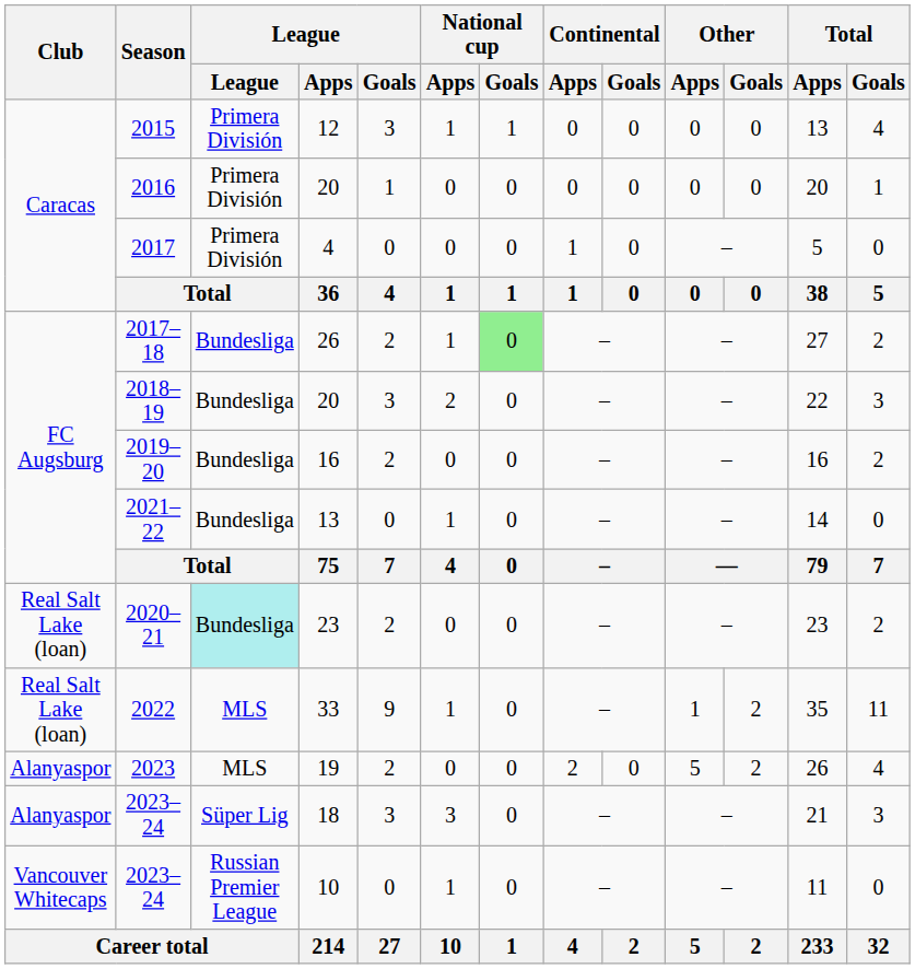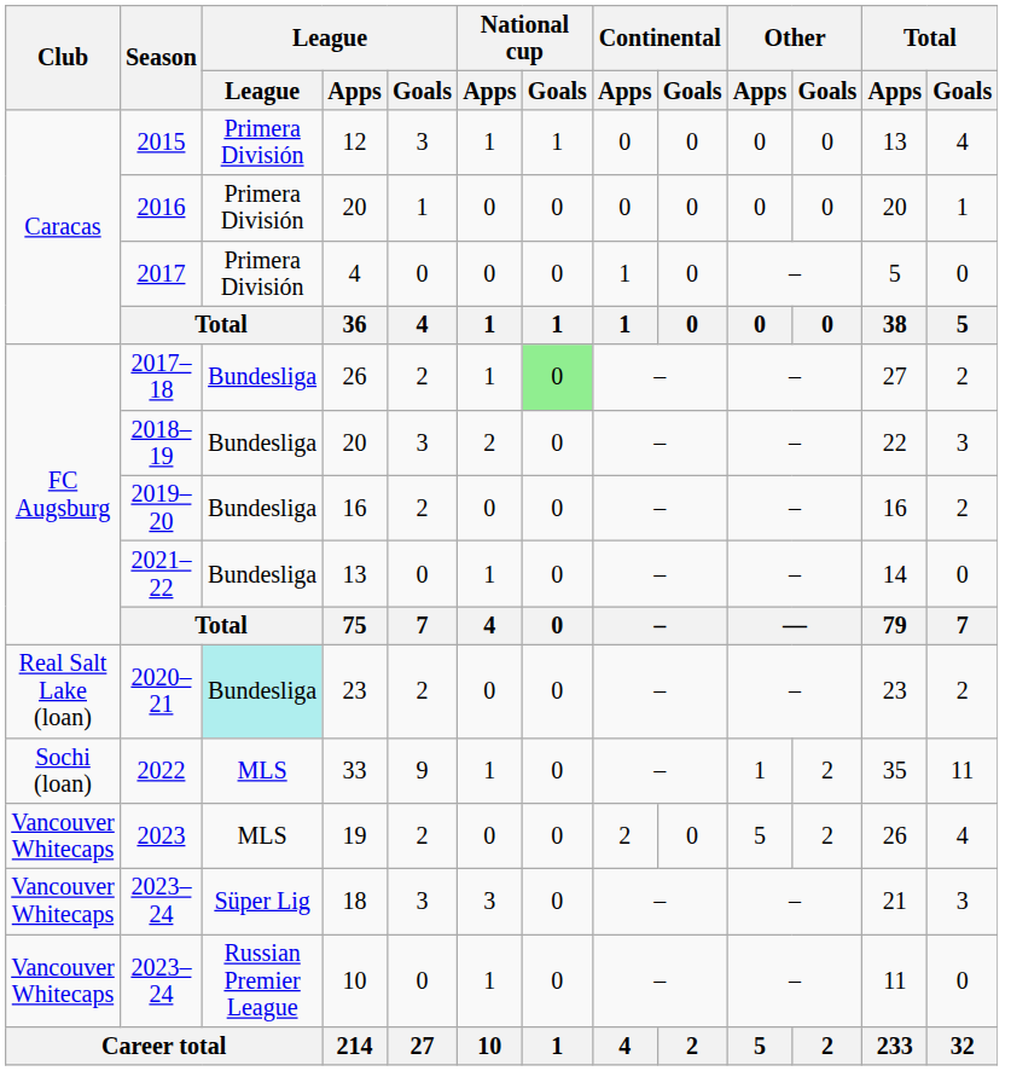2022 | Club: Real Salt Lake (loan) -> Sochi (loan)
2023 | Club: Alanyaspor -> Vancouver Whitecaps
2023–24 / 18 | Club: Alanyaspor -> Vancouver Whitecaps
